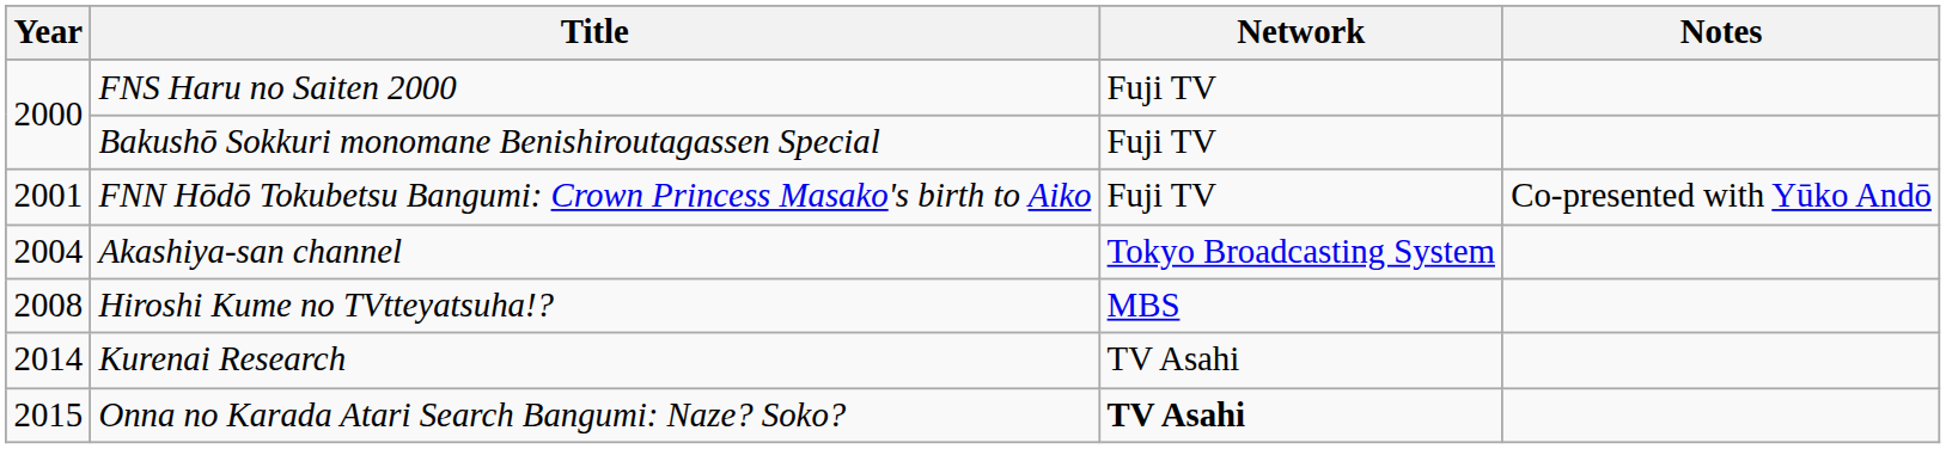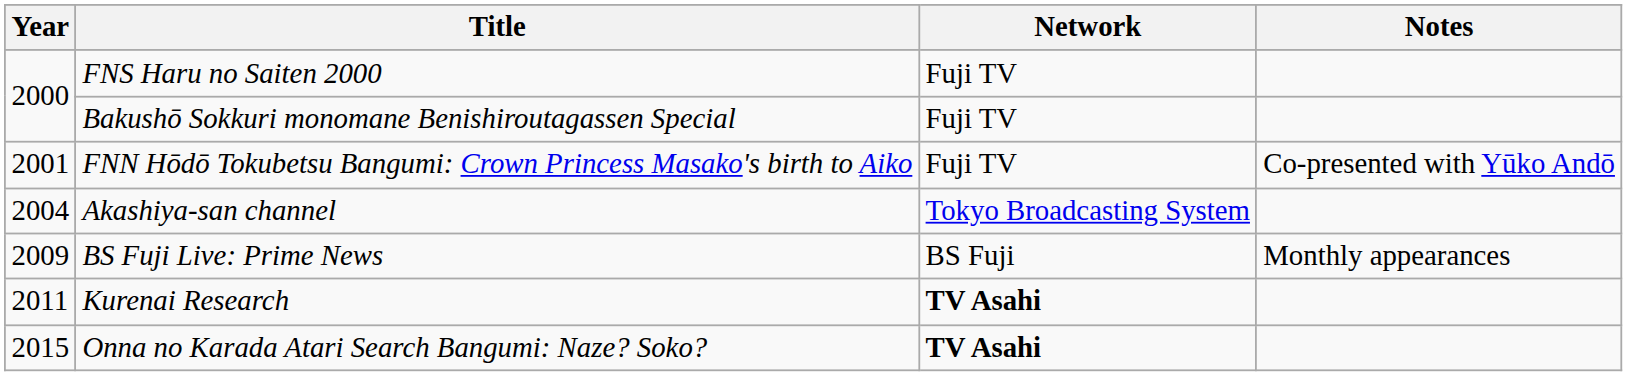- row: 2008 | Hiroshi Kume no TVtteyatsuha!? | MBS
+ row: 2009 | BS Fuji Live: Prime News | BS Fuji | Monthly appearances
Kurenai Research | Year: 2014 -> 2011
Kurenai Research | Network: normal -> bold
